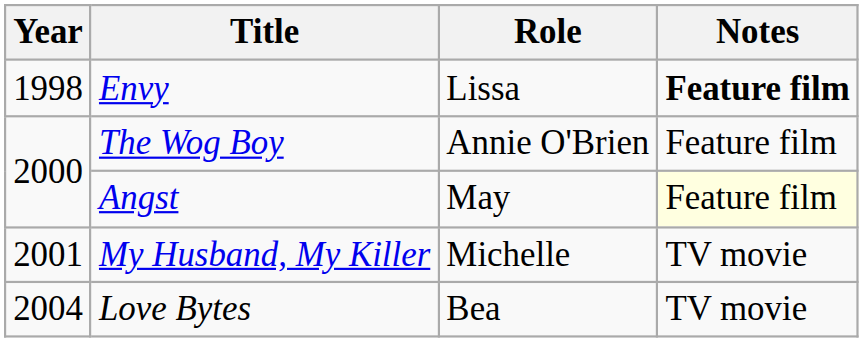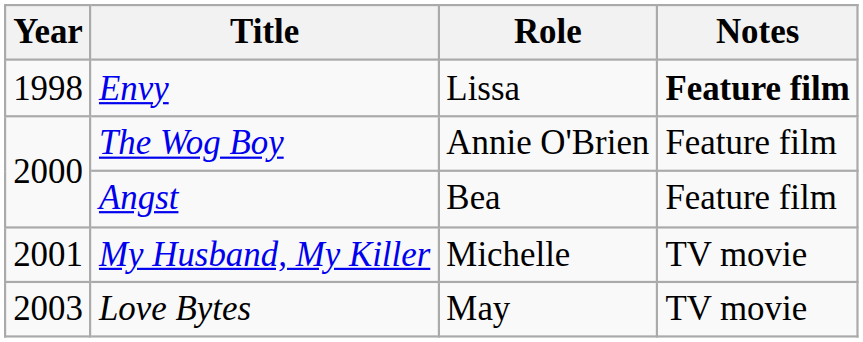Angst | Role: May -> Bea
Angst | Notes: lightyellow background -> no background
Love Bytes | Year: 2004 -> 2003
Love Bytes | Role: Bea -> May
